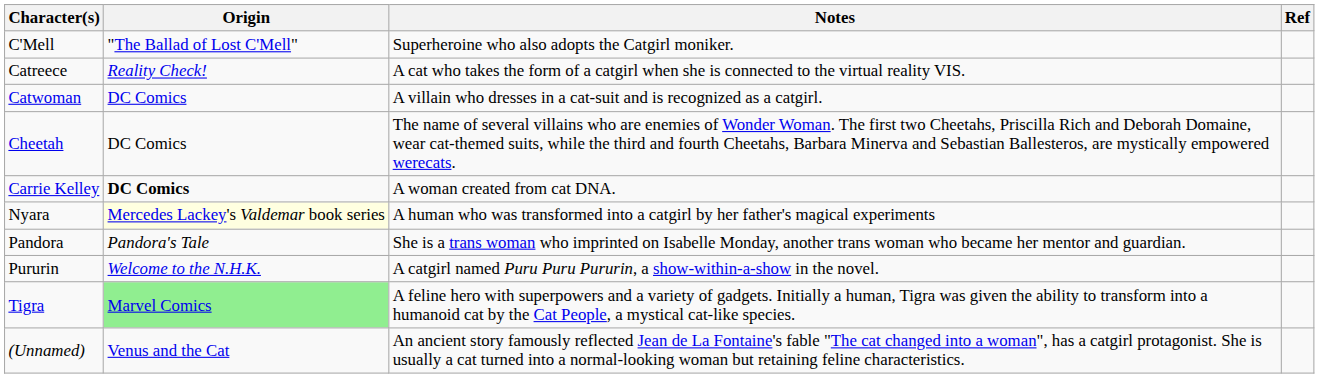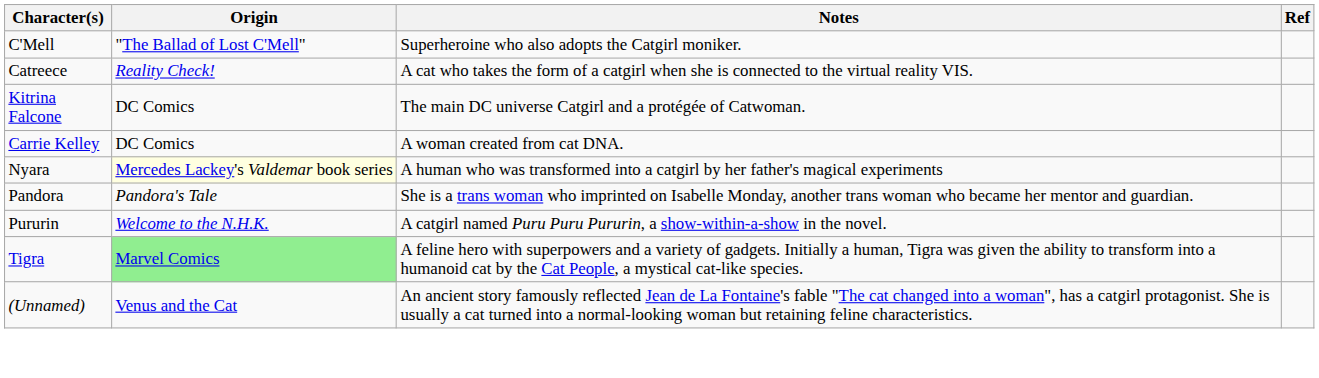- row: Catwoman | DC Comics | A villain who dresses in a cat-suit and is recognized as a catgirl.
- row: Cheetah | DC Comics | The name of several villains who are enemies of Wonder Woman. The first two Cheetahs, Priscilla Rich and Deborah Domaine, wear cat-themed suits, while the third and fourth Cheetahs, Barbara Minerva and Sebastian Ballesteros, are mystically empowered werecats.
+ row: Kitrina Falcone | DC Comics | The main DC universe Catgirl and a protégée of Catwoman.
Carrie Kelley | Origin: bold -> normal
